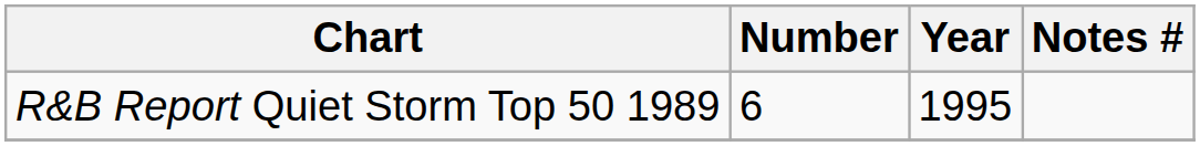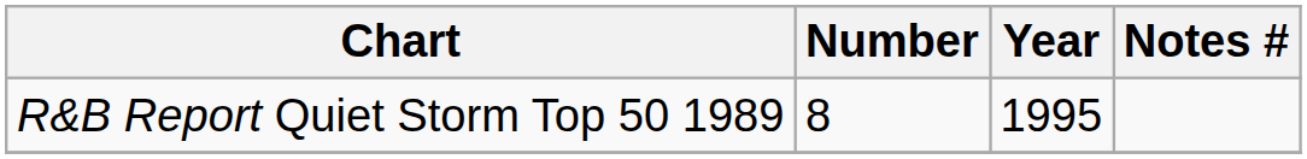R&B Report Quiet Storm Top 50 1989 | Number: 6 -> 8
